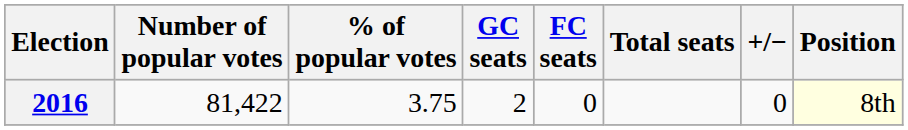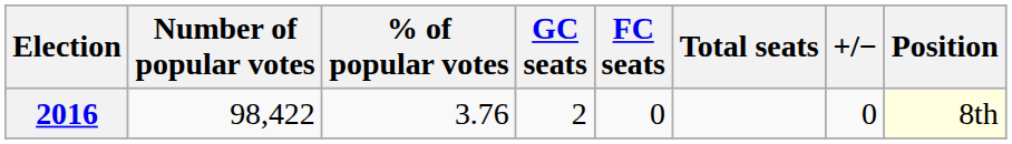2016 | Number of popular votes: 81,422 -> 98,422
2016 | % of popular votes: 3.75 -> 3.76
